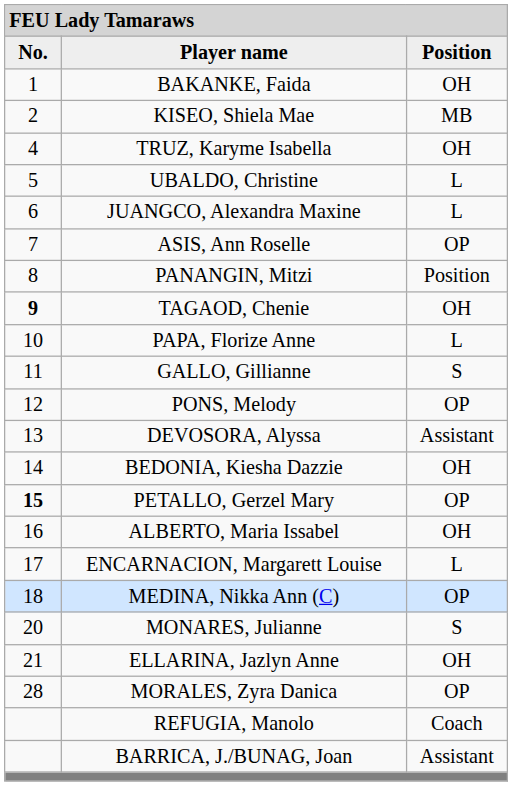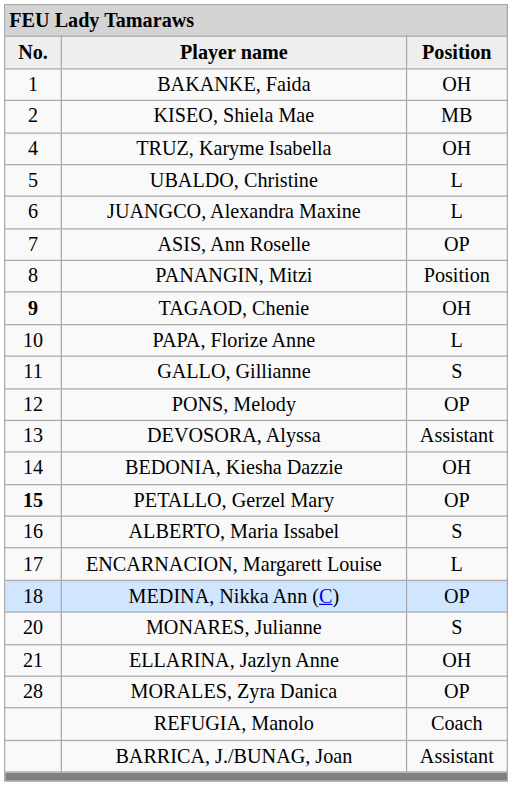ALBERTO, Maria Issabel | column 3: OH -> S
